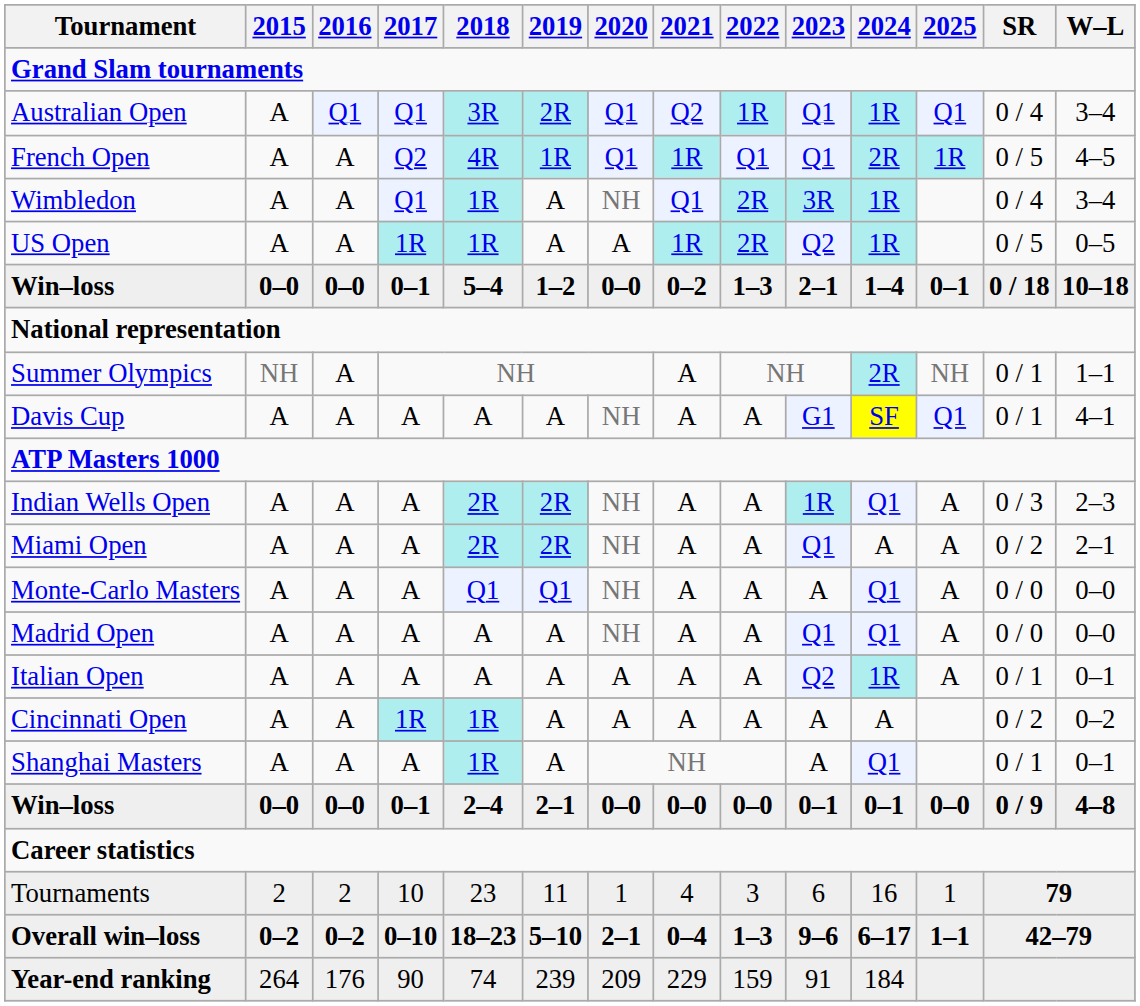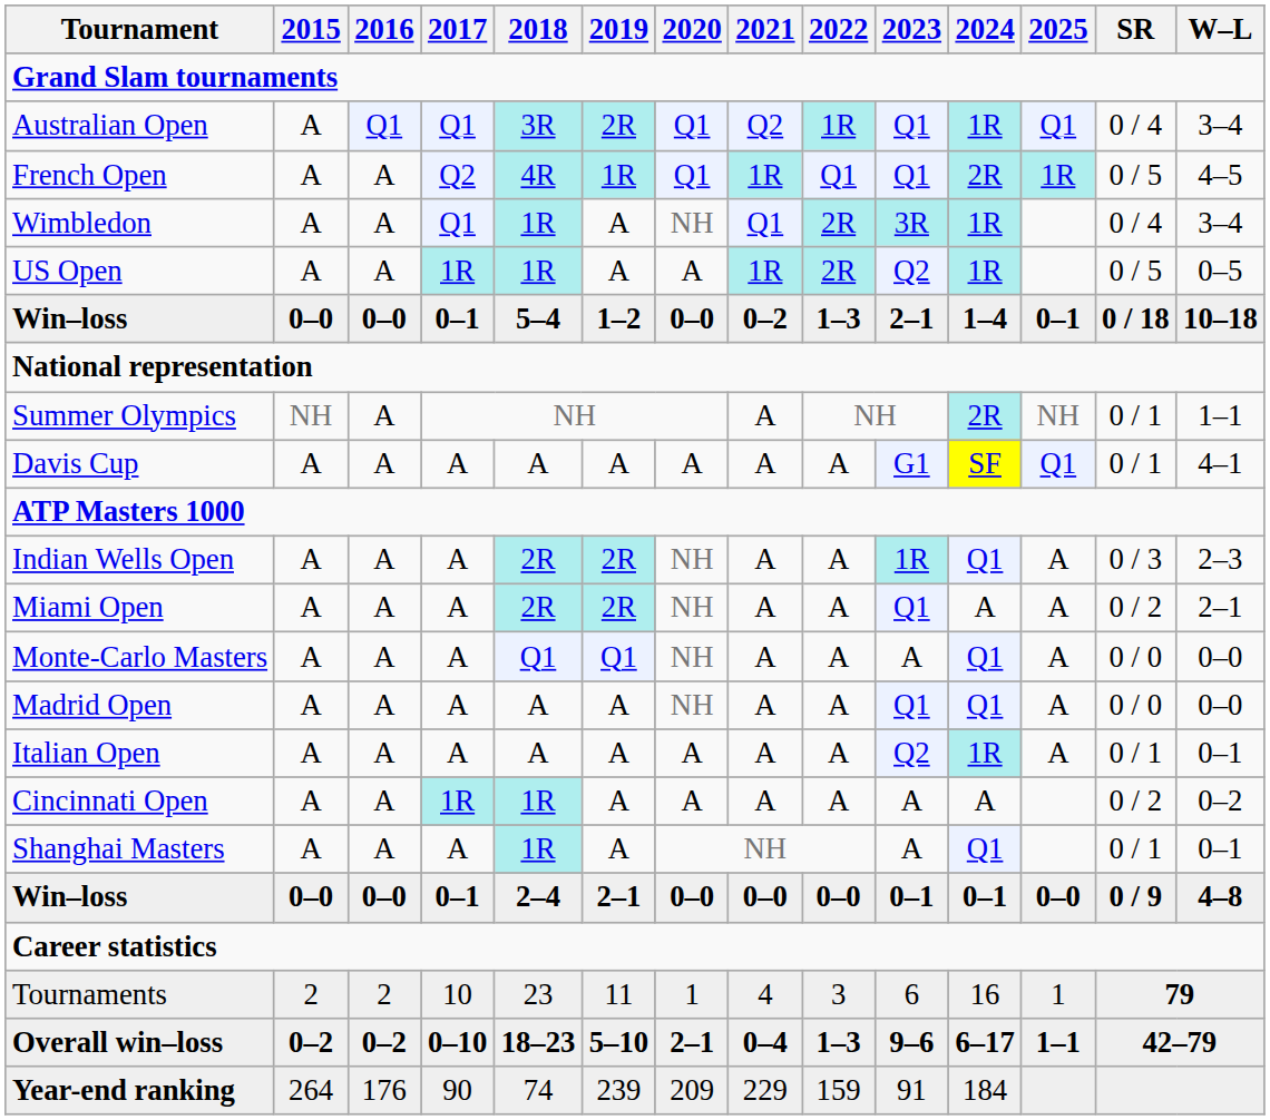Davis Cup | 2020: NH -> A
